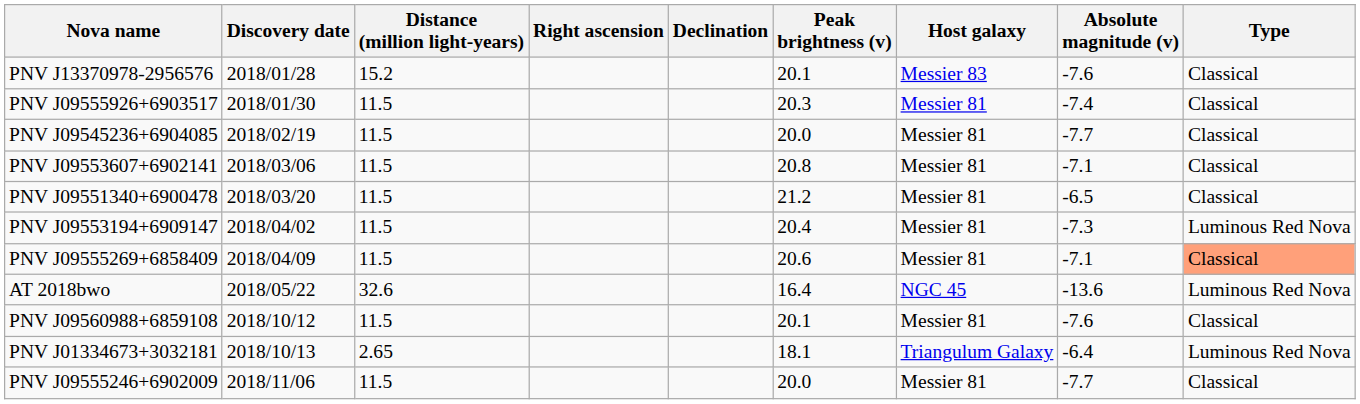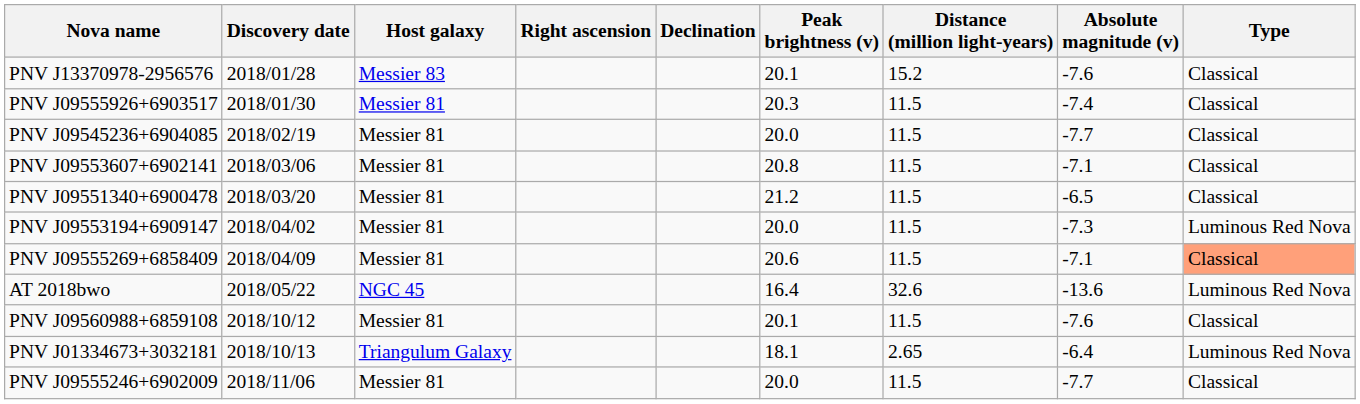columns swapped: Host galaxy <-> Distance (million light-years)
PNV J09553194+6909147 | Peak brightness (v): 20.4 -> 20.0
